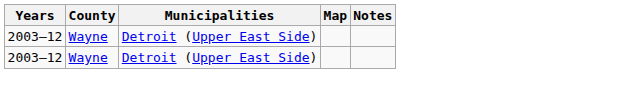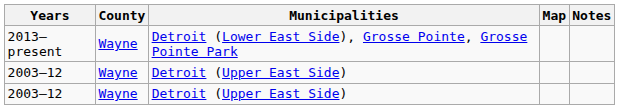+ row: 2013–present | Wayne | Detroit (Lower East Side), Grosse Pointe, Grosse Pointe Park
